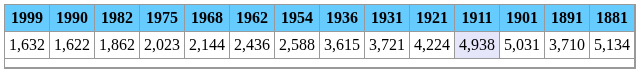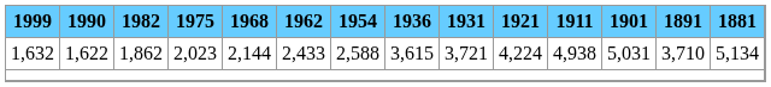1,632 | 1962: 2,436 -> 2,433
1,632 | 1911: lavender background -> no background
